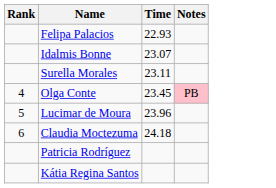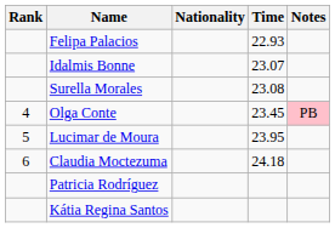+ column: Nationality
Surella Morales | Time: 23.11 -> 23.08
Lucimar de Moura | Time: 23.96 -> 23.95
